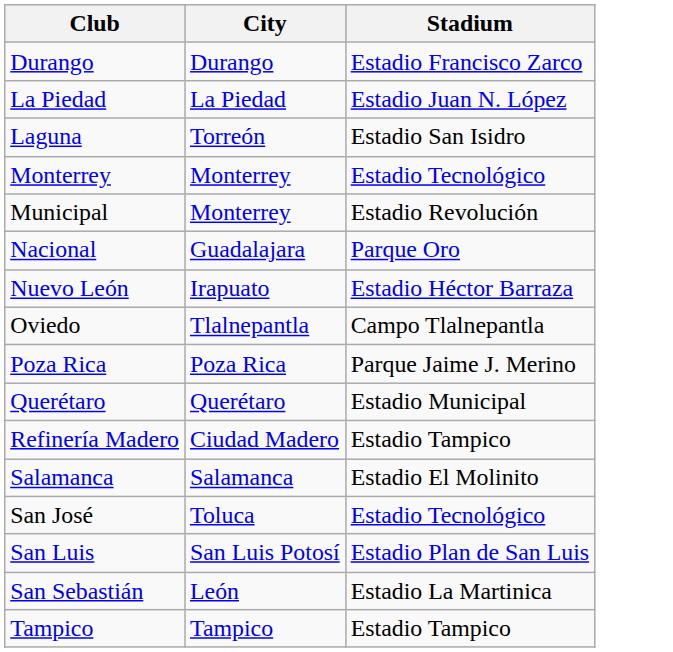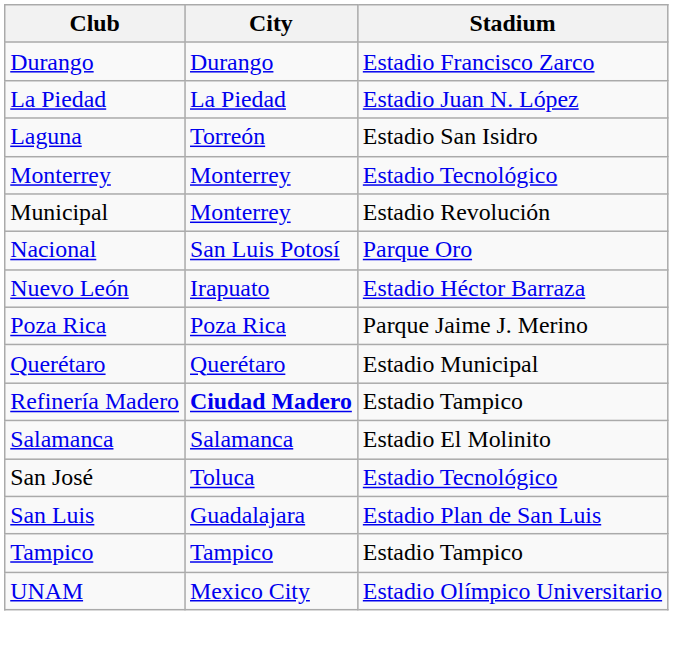Nacional | City: Guadalajara -> San Luis Potosí
- row: Oviedo | Tlalnepantla | Campo Tlalnepantla
Refinería Madero | City: normal -> bold
San Luis | City: San Luis Potosí -> Guadalajara
- row: San Sebastián | León | Estadio La Martinica
+ row: UNAM | Mexico City | Estadio Olímpico Universitario
